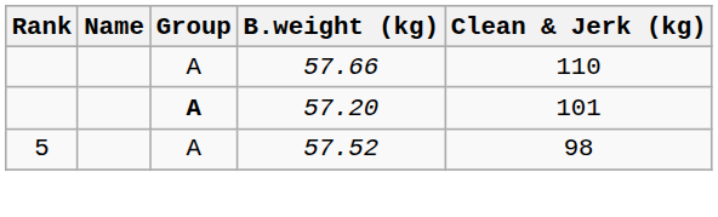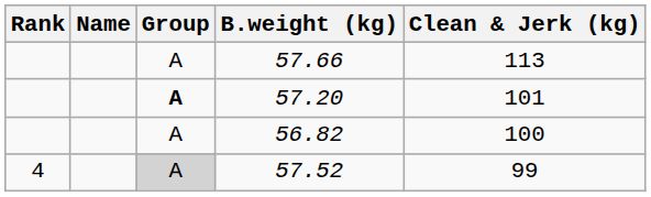57.66 | Clean & Jerk (kg): 110 -> 113
+ row: A | 56.82 | 100
57.52 | Rank: 5 -> 4
57.52 | Group: no background -> lightgrey background
57.52 | Clean & Jerk (kg): 98 -> 99
